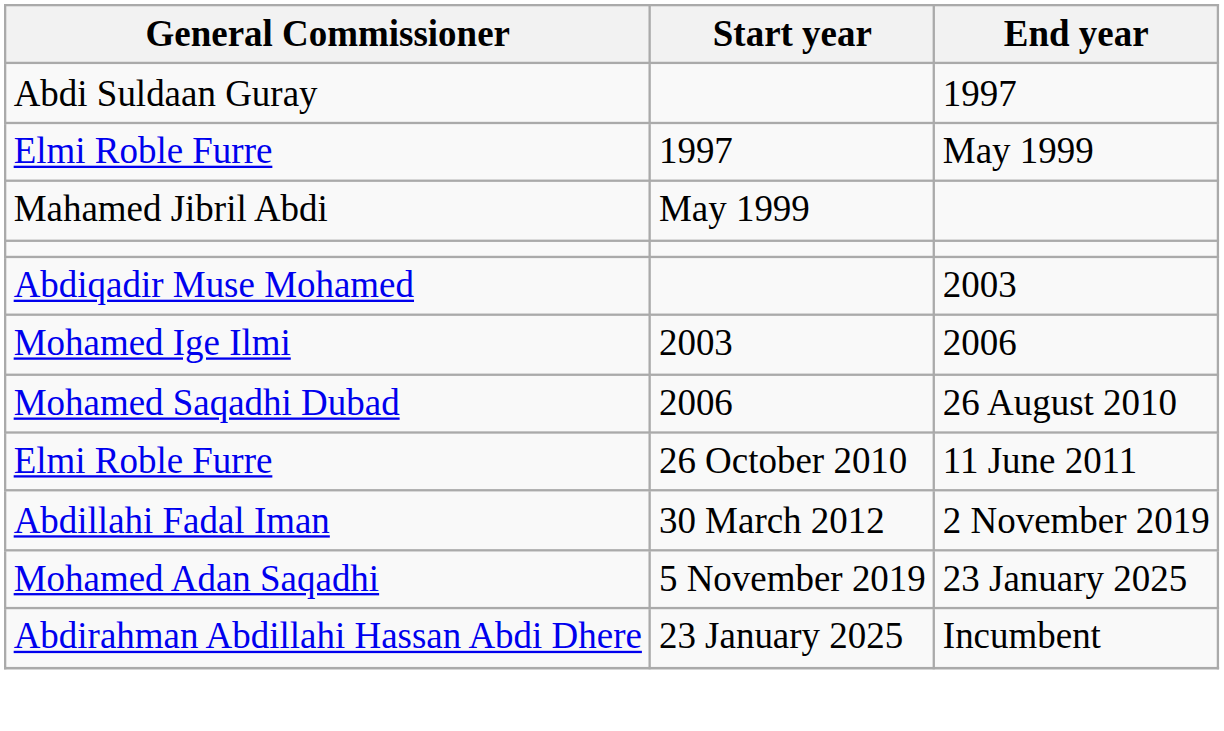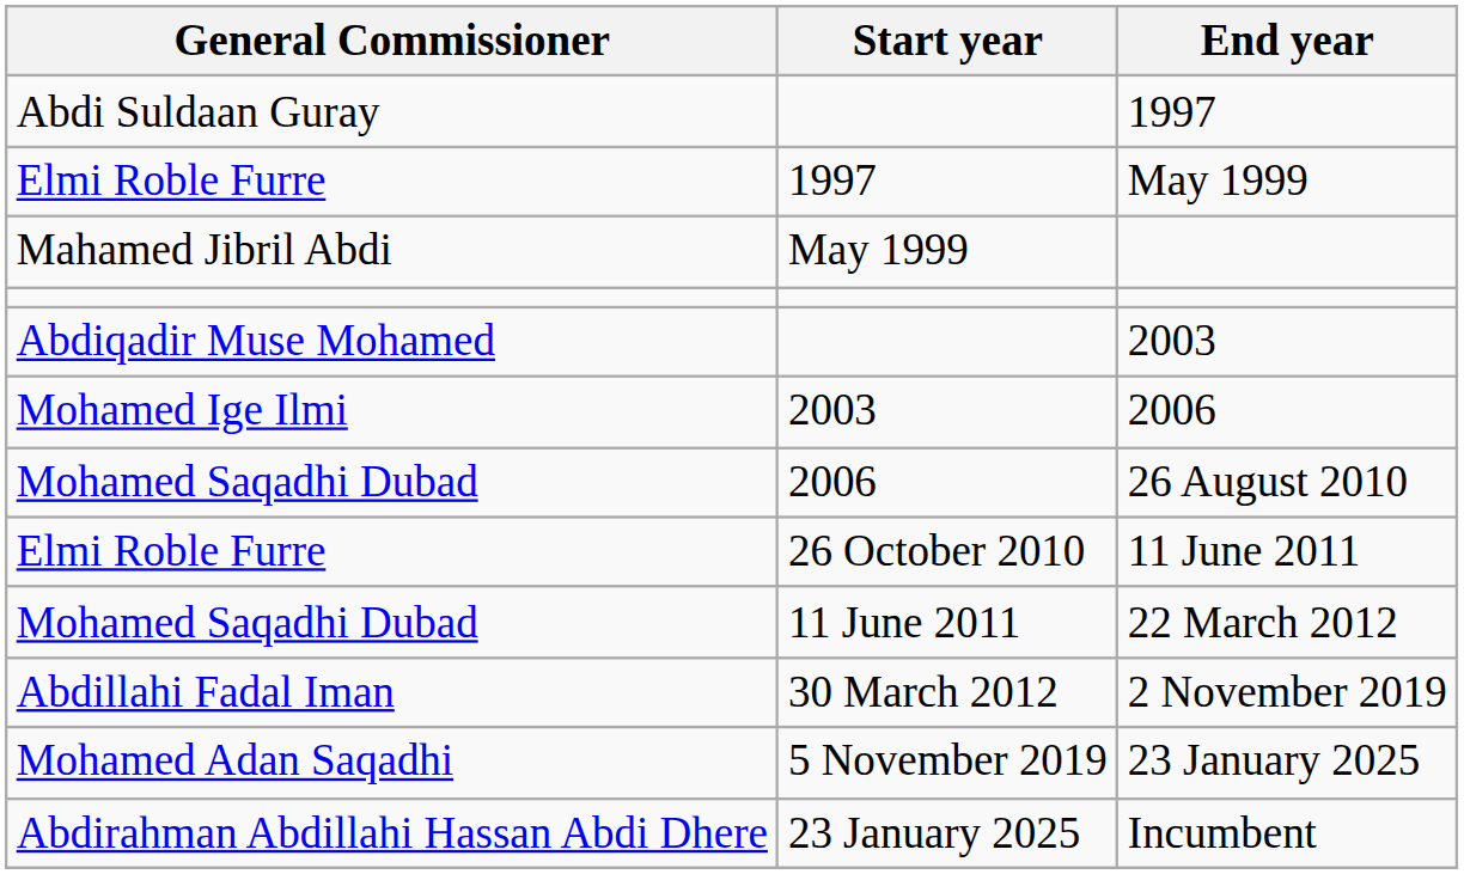+ row: Mohamed Saqadhi Dubad | 11 June 2011 | 22 March 2012
